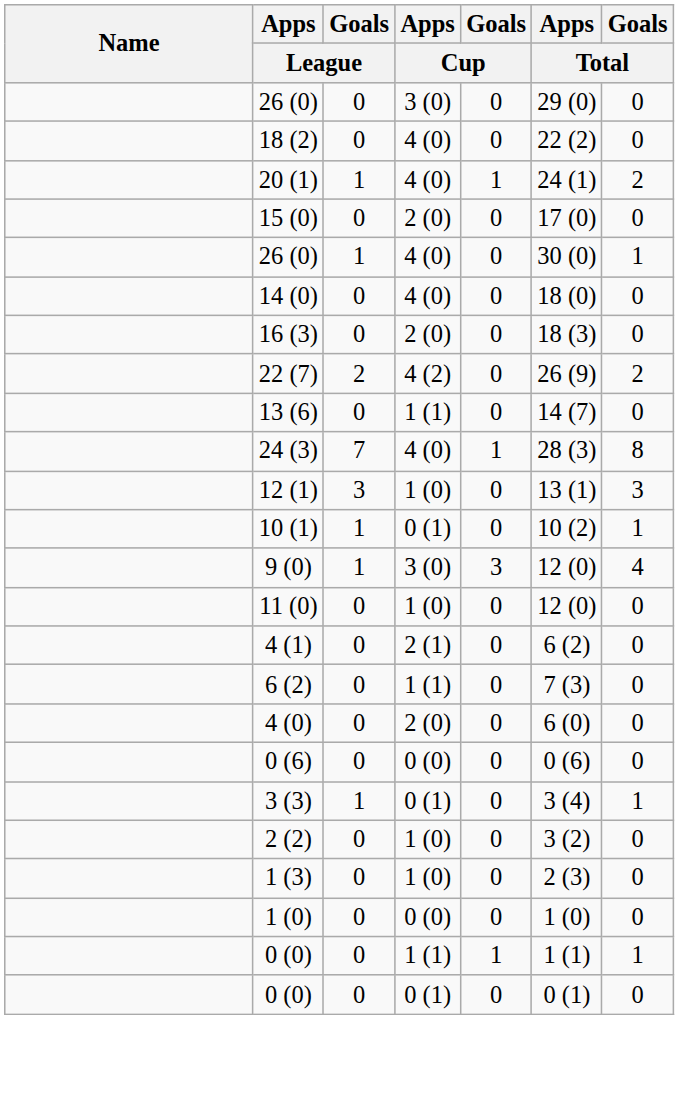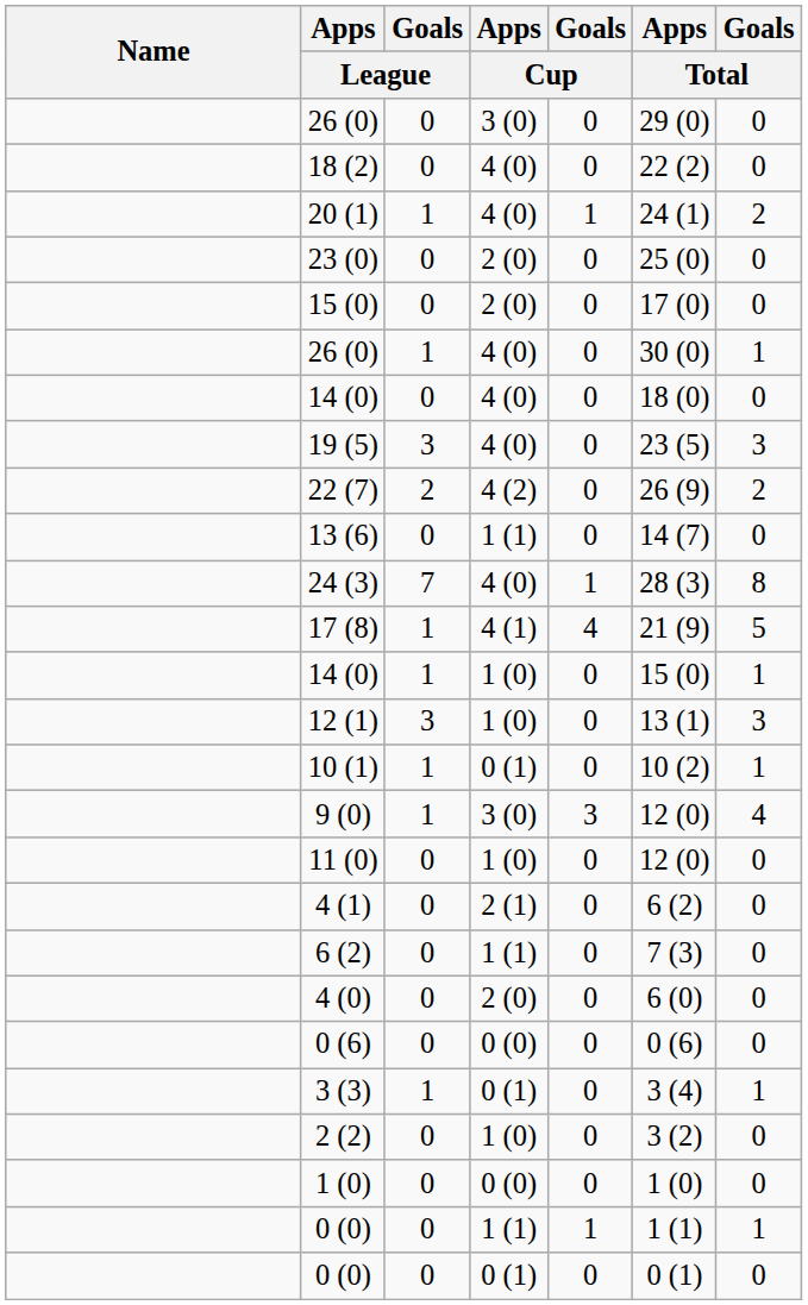+ row: 23 (0) | 0 | 2 (0) | 0 | 25 (0) | 0
- row: 16 (3) | 0 | 2 (0) | 0 | 18 (3) | 0
+ row: 19 (5) | 3 | 4 (0) | 0 | 23 (5) | 3
+ row: 17 (8) | 1 | 4 (1) | 4 | 21 (9) | 5
+ row: 14 (0) | 1 | 1 (0) | 0 | 15 (0) | 1
- row: 1 (3) | 0 | 1 (0) | 0 | 2 (3) | 0
